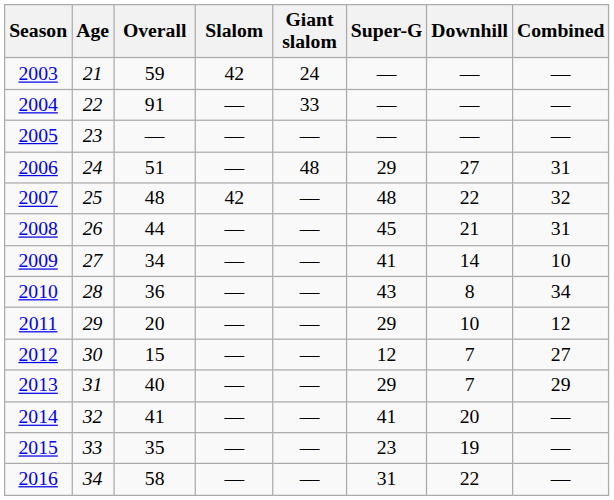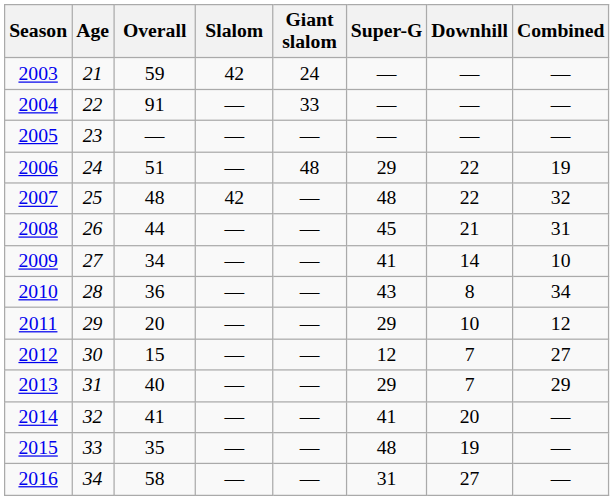2006 | Downhill: 27 -> 22
2006 | Combined: 31 -> 19
2015 | Super-G: 23 -> 48
2016 | Downhill: 22 -> 27
